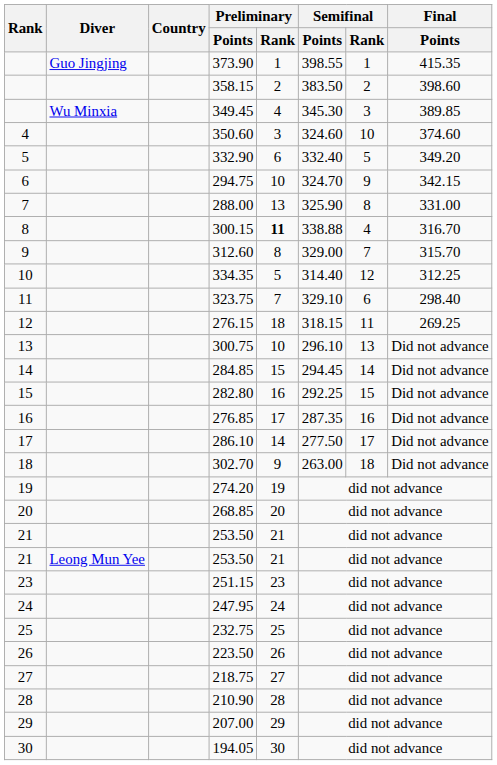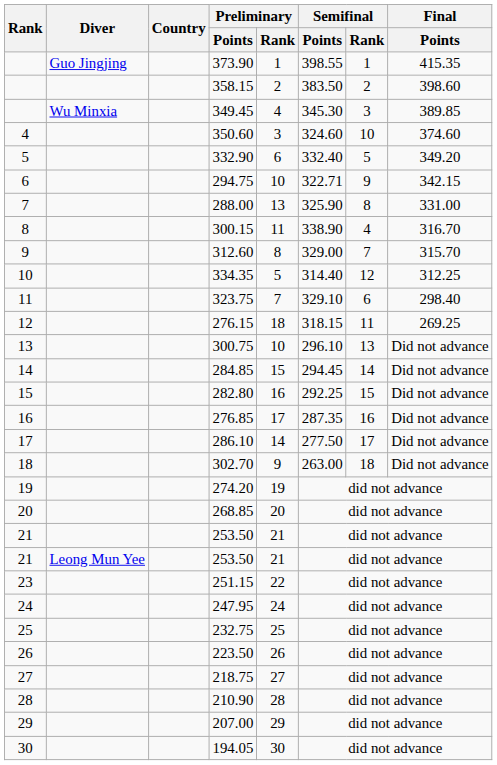294.75 | Semifinal / Points: 324.70 -> 322.71
300.15 | Preliminary / Rank: bold -> normal
300.15 | Semifinal / Points: 338.88 -> 338.90
251.15 | Preliminary / Rank: 23 -> 22
